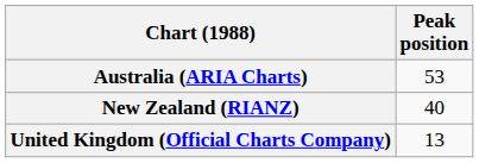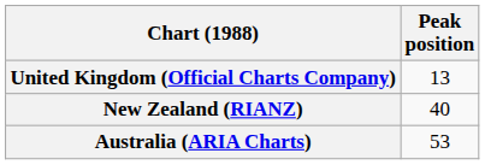rows swapped: Australia (ARIA Charts) <-> United Kingdom (Official Charts Company)
